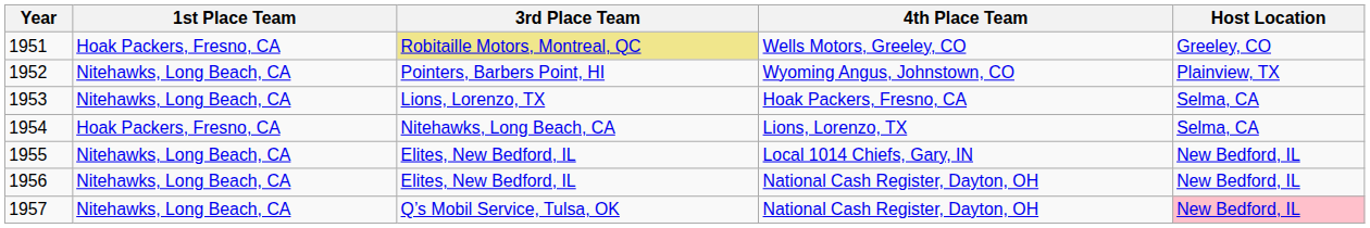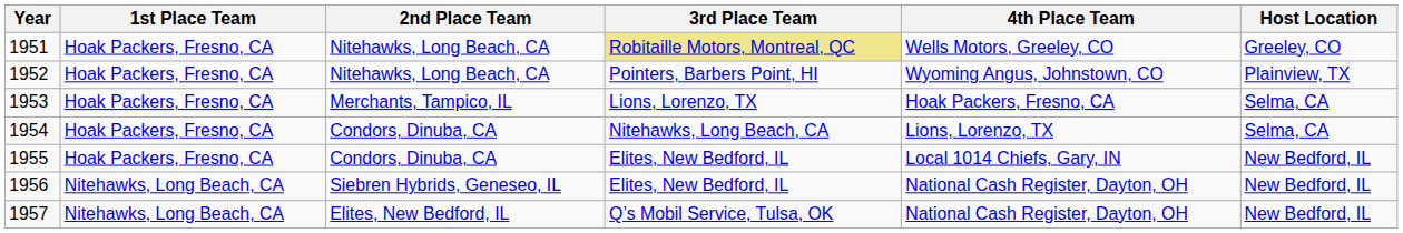+ column: 2nd Place Team | Nitehawks, Long Beach, CA | Nitehawks, Long Beach, CA | Merchants, Tampico, IL | Condors, Dinuba, CA | Condors, Dinuba, CA | Siebren Hybrids, Geneseo, IL | Elites, New Bedford, IL
1952 | 1st Place Team: Nitehawks, Long Beach, CA -> Hoak Packers, Fresno, CA
1953 | 1st Place Team: Nitehawks, Long Beach, CA -> Hoak Packers, Fresno, CA
1955 | 1st Place Team: Nitehawks, Long Beach, CA -> Hoak Packers, Fresno, CA
1957 | Host Location: pink background -> no background
